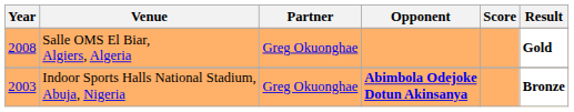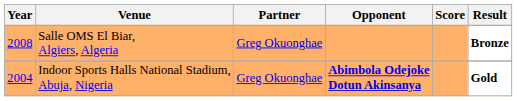Salle OMS El Biar, Algiers, Algeria | Result: Gold -> Bronze
Indoor Sports Halls National Stadium, Abuja, Nigeria | Year: 2003 -> 2004
Indoor Sports Halls National Stadium, Abuja, Nigeria | Result: Bronze -> Gold
